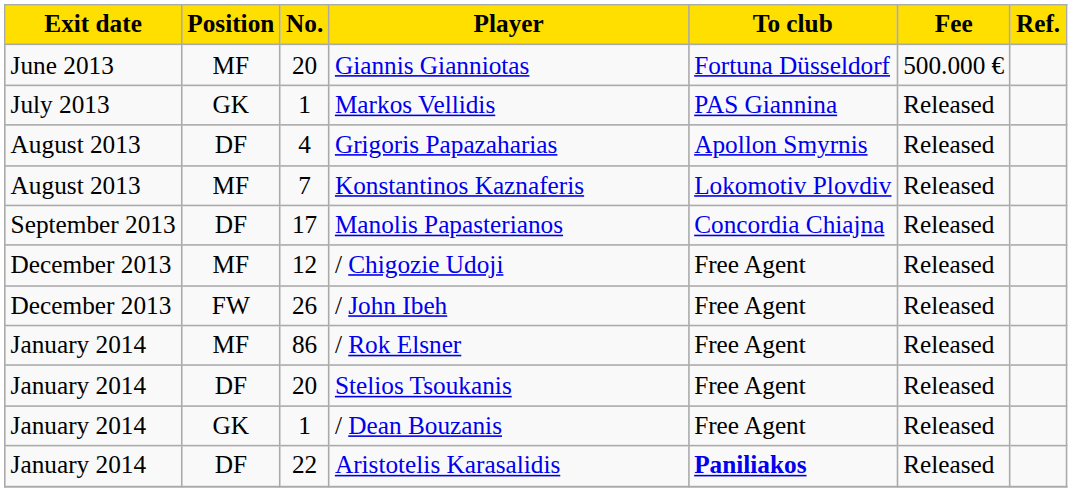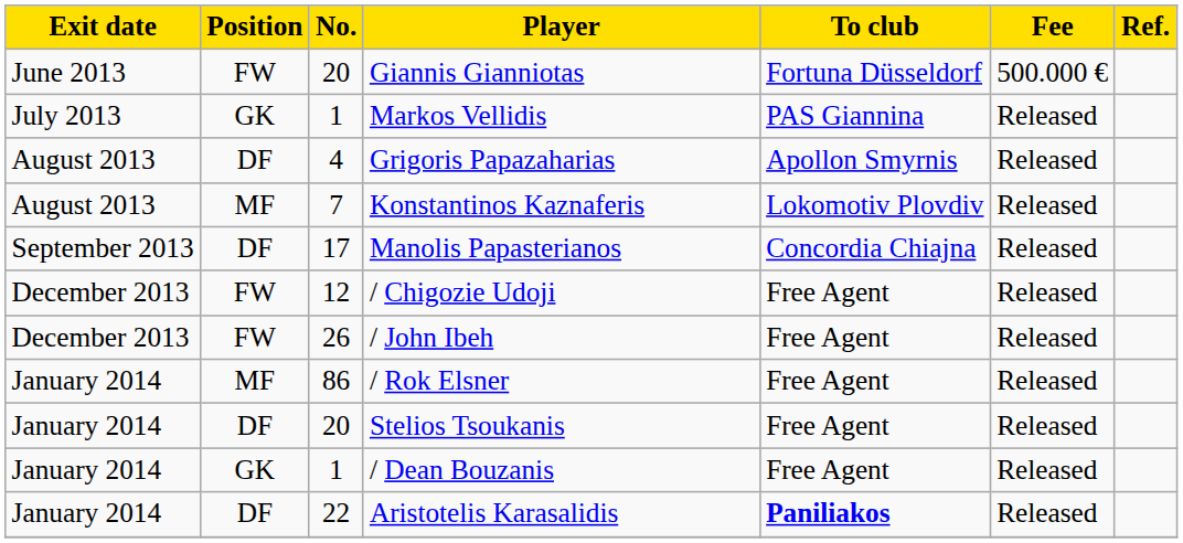Giannis Gianniotas | Position: MF -> FW
/ Chigozie Udoji | Position: MF -> FW
